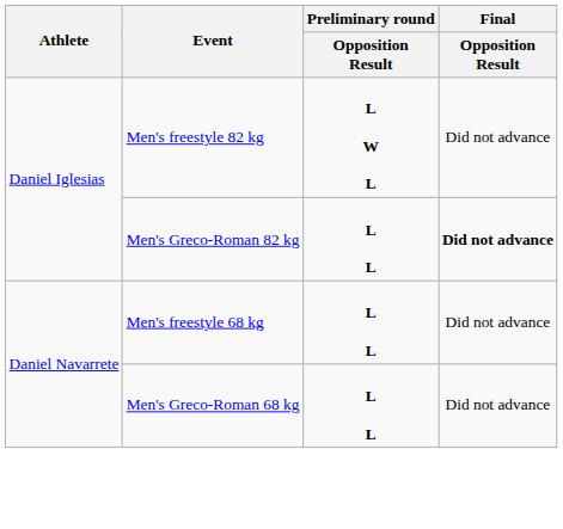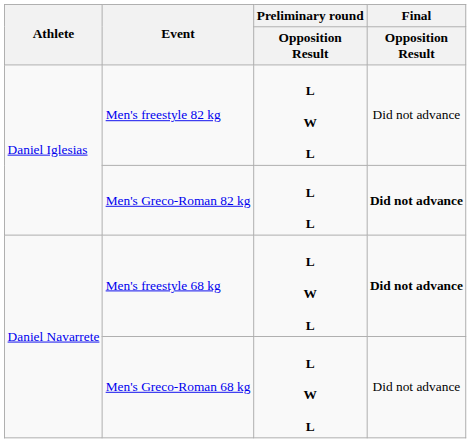Men's freestyle 68 kg | Preliminary round / Opposition Result: L L -> L W L
Men's freestyle 68 kg | Final / Opposition Result: normal -> bold
Men's Greco-Roman 68 kg | Preliminary round / Opposition Result: L L -> L W L
